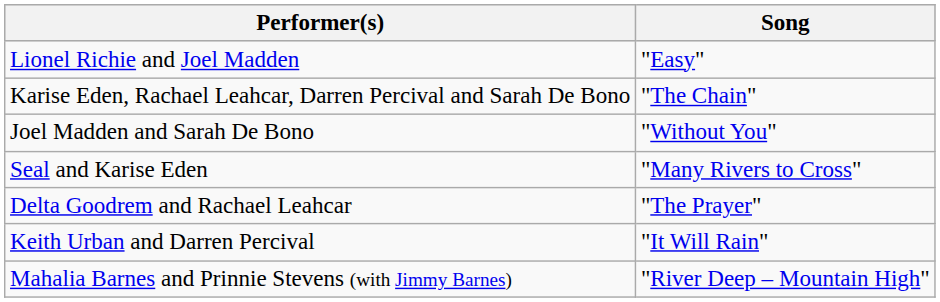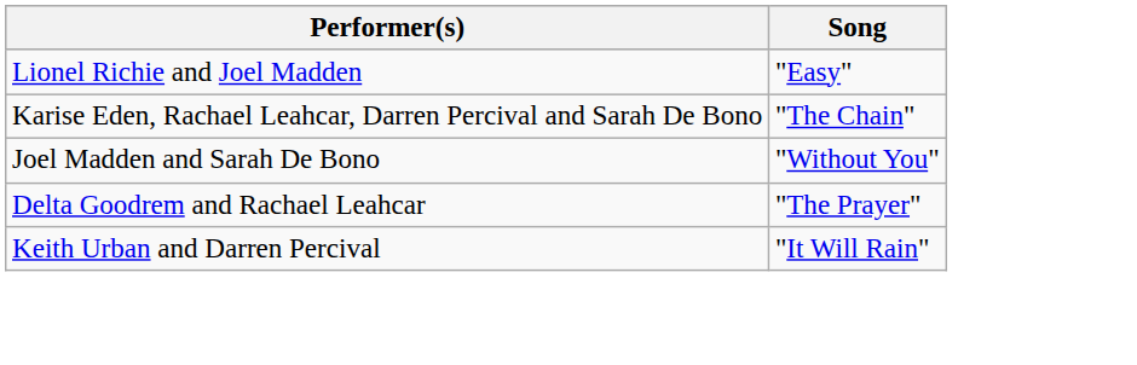- row: Seal and Karise Eden | "Many Rivers to Cross"
- row: Mahalia Barnes and Prinnie Stevens (with Jimmy Barnes) | "River Deep – Mountain High"
